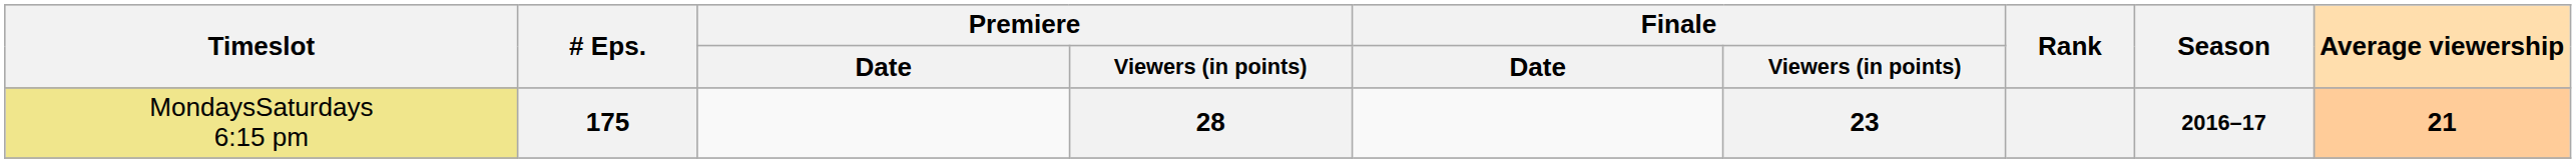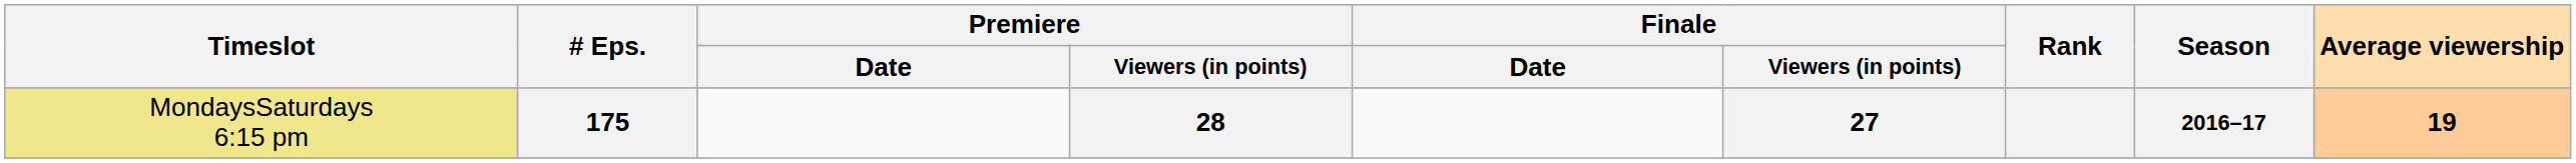175 | Finale / Viewers (in points): 23 -> 27
175 | Average viewership: 21 -> 19
